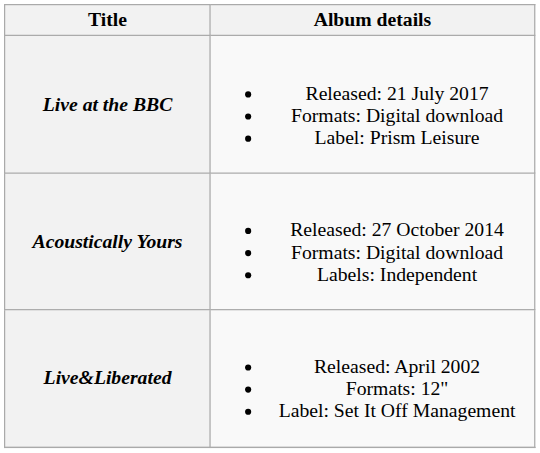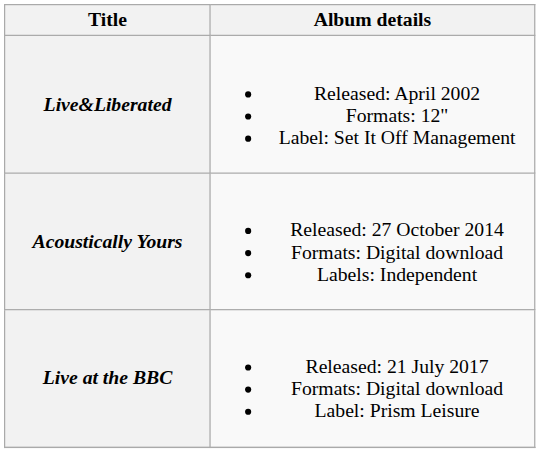rows swapped: Live&Liberated <-> Live at the BBC
